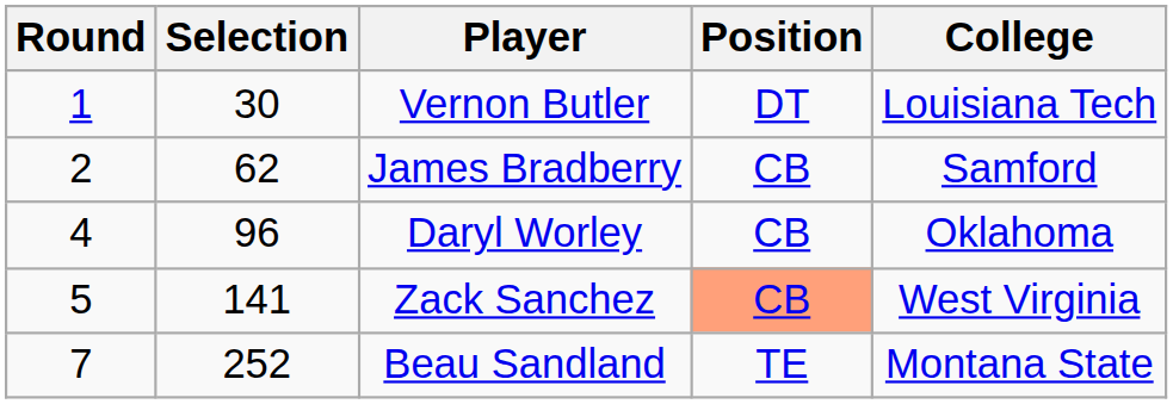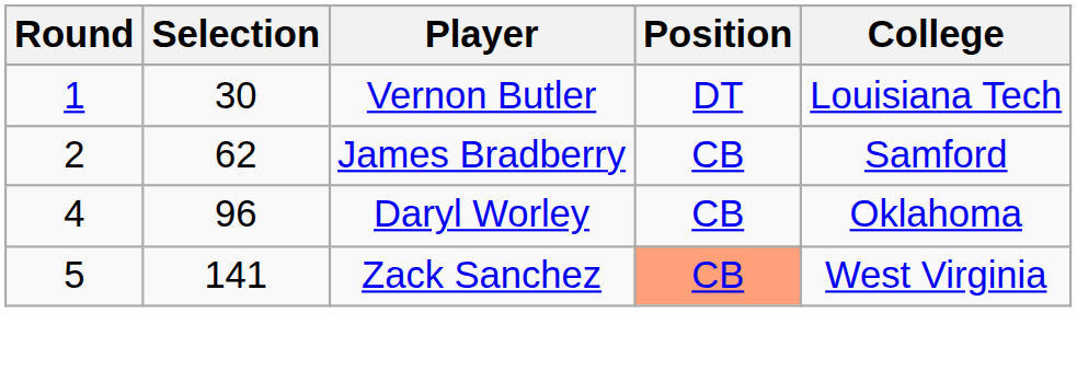- row: 7 | 252 | Beau Sandland | TE | Montana State
